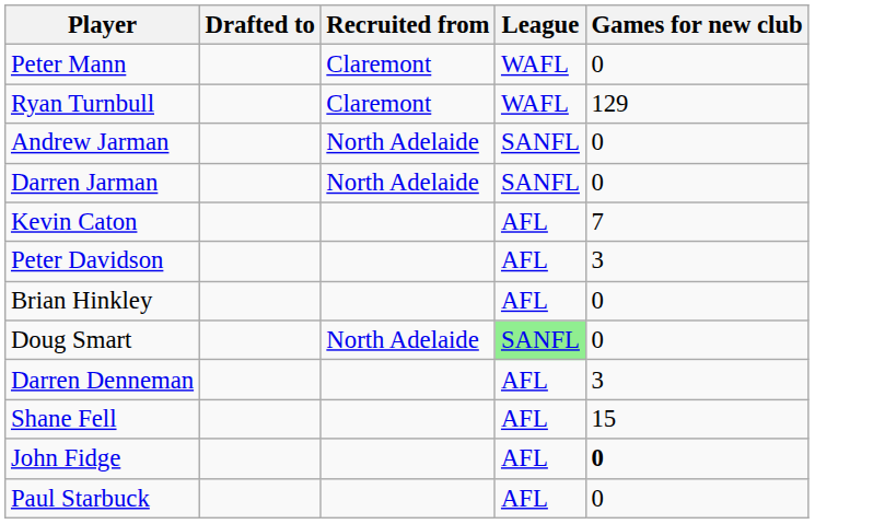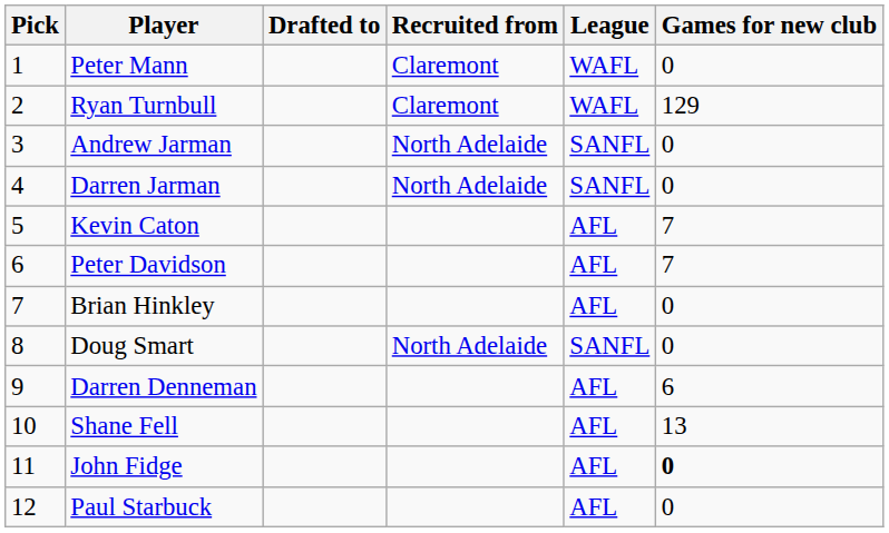+ column: Pick | 1 | 2 | 3 | 4 | 5 | 6 | 7 | 8 | 9 | 10 | 11 | 12
Peter Davidson | Games for new club: 3 -> 7
Doug Smart | League: lightgreen background -> no background
Darren Denneman | Games for new club: 3 -> 6
Shane Fell | Games for new club: 15 -> 13
